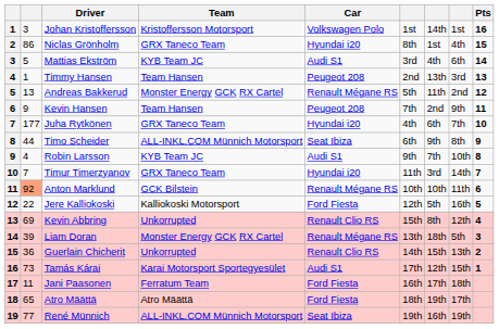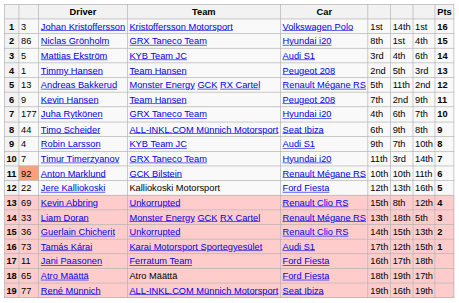Timmy Hansen | column 7: 13th -> 5th
Jere Kalliokoski | column 7: 5th -> 13th
Liam Doran | column 2: 39 -> 33
